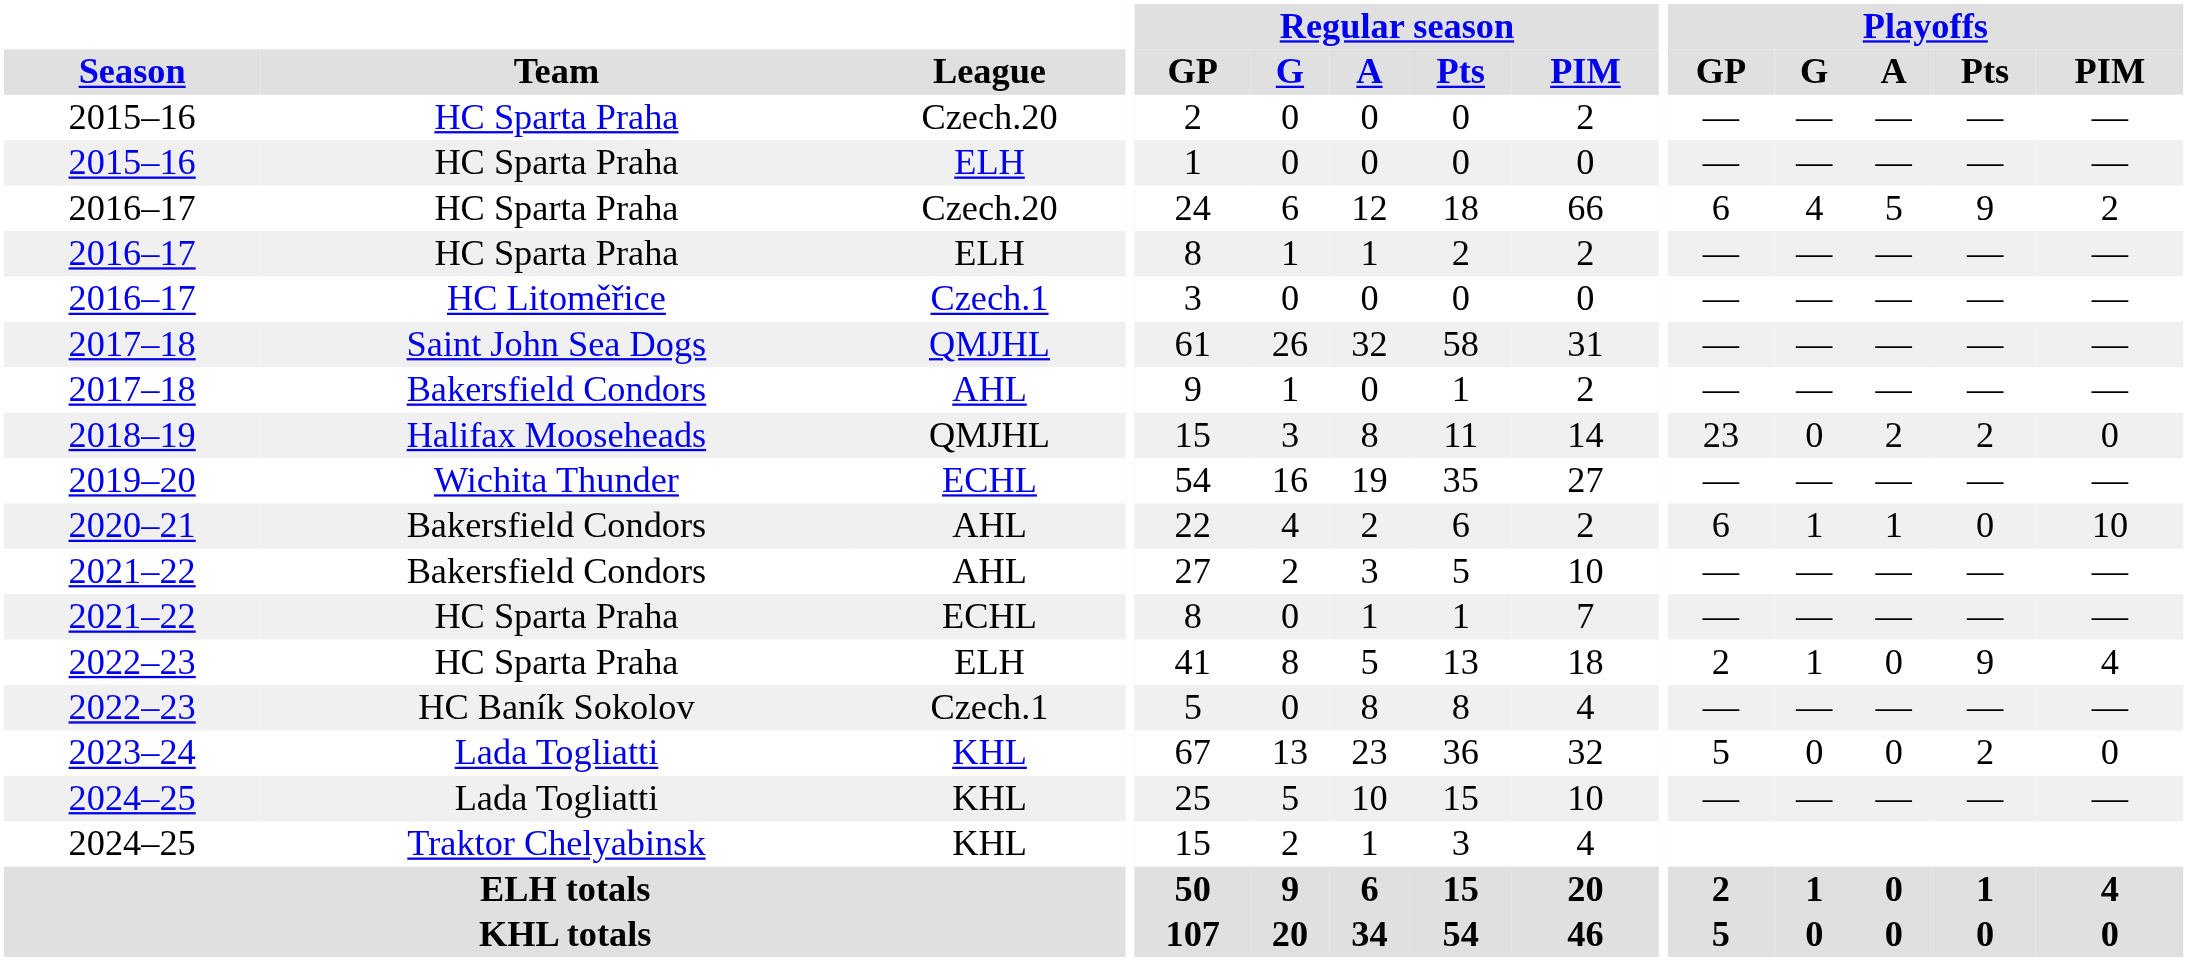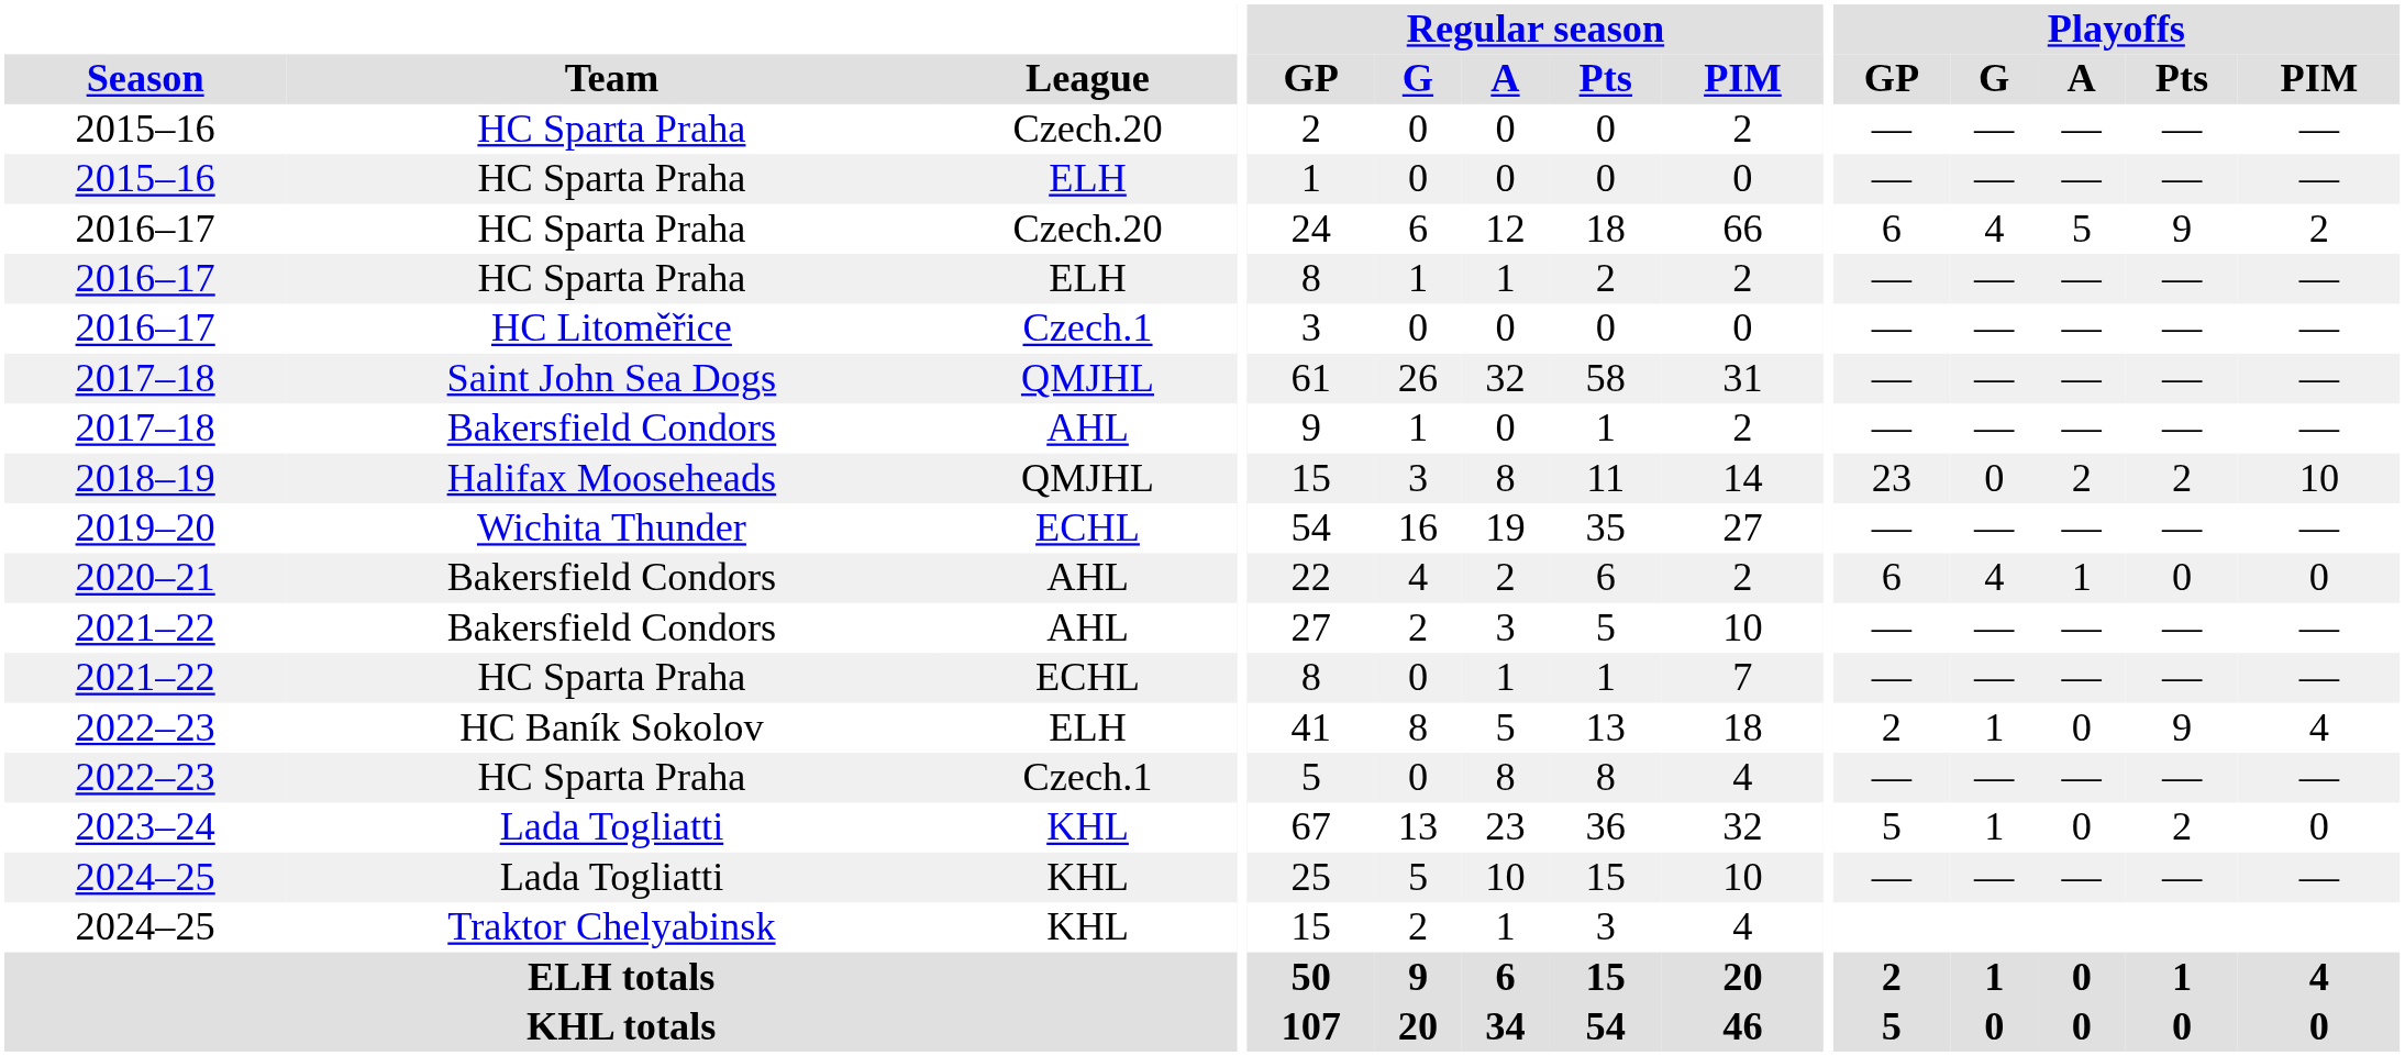2018–19 | Playoffs / PIM: 0 -> 10
2020–21 | Playoffs / G: 1 -> 4
2020–21 | Playoffs / PIM: 10 -> 0
2022–23 / ELH | Team: HC Sparta Praha -> HC Baník Sokolov
2022–23 / Czech.1 | Team: HC Baník Sokolov -> HC Sparta Praha
2023–24 | Playoffs / G: 0 -> 1
